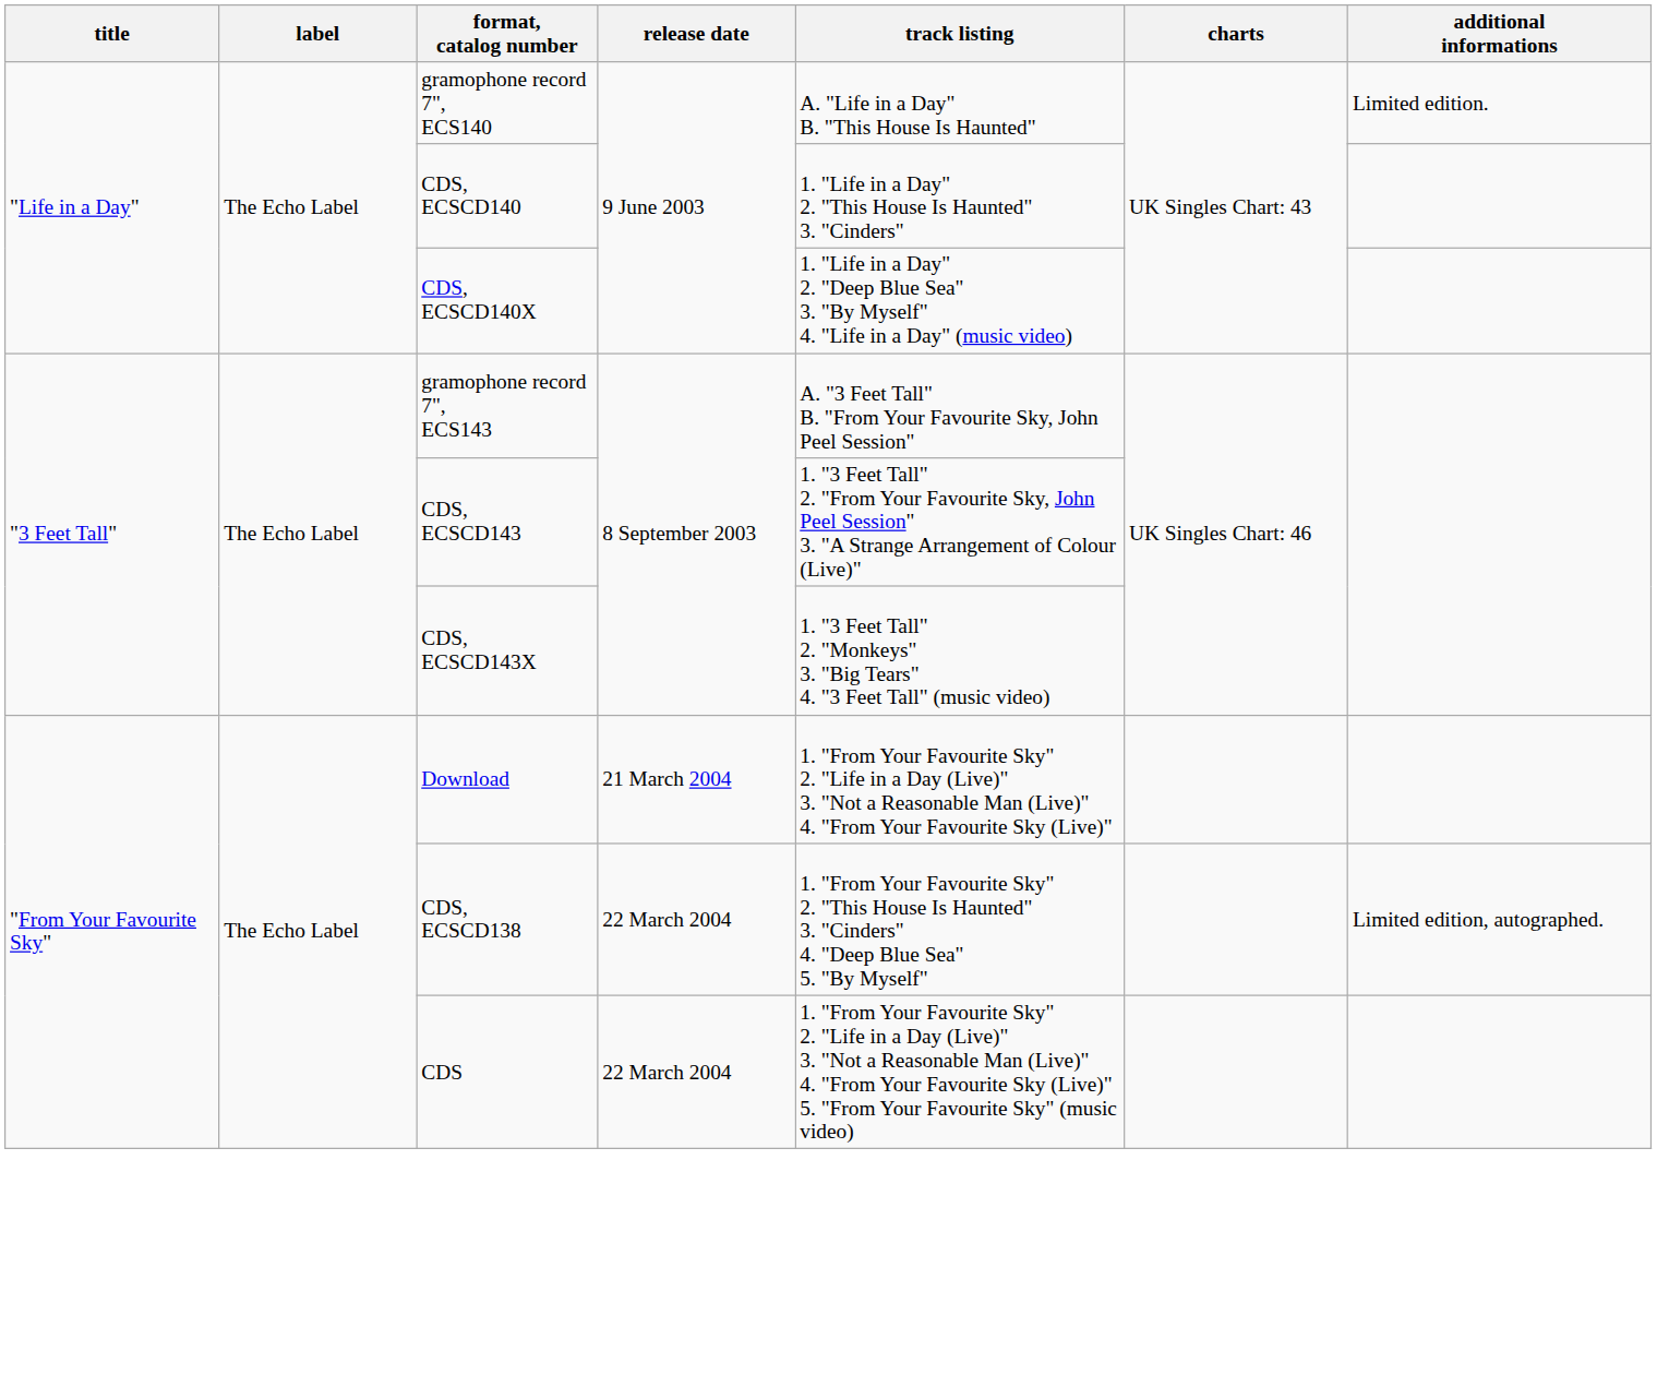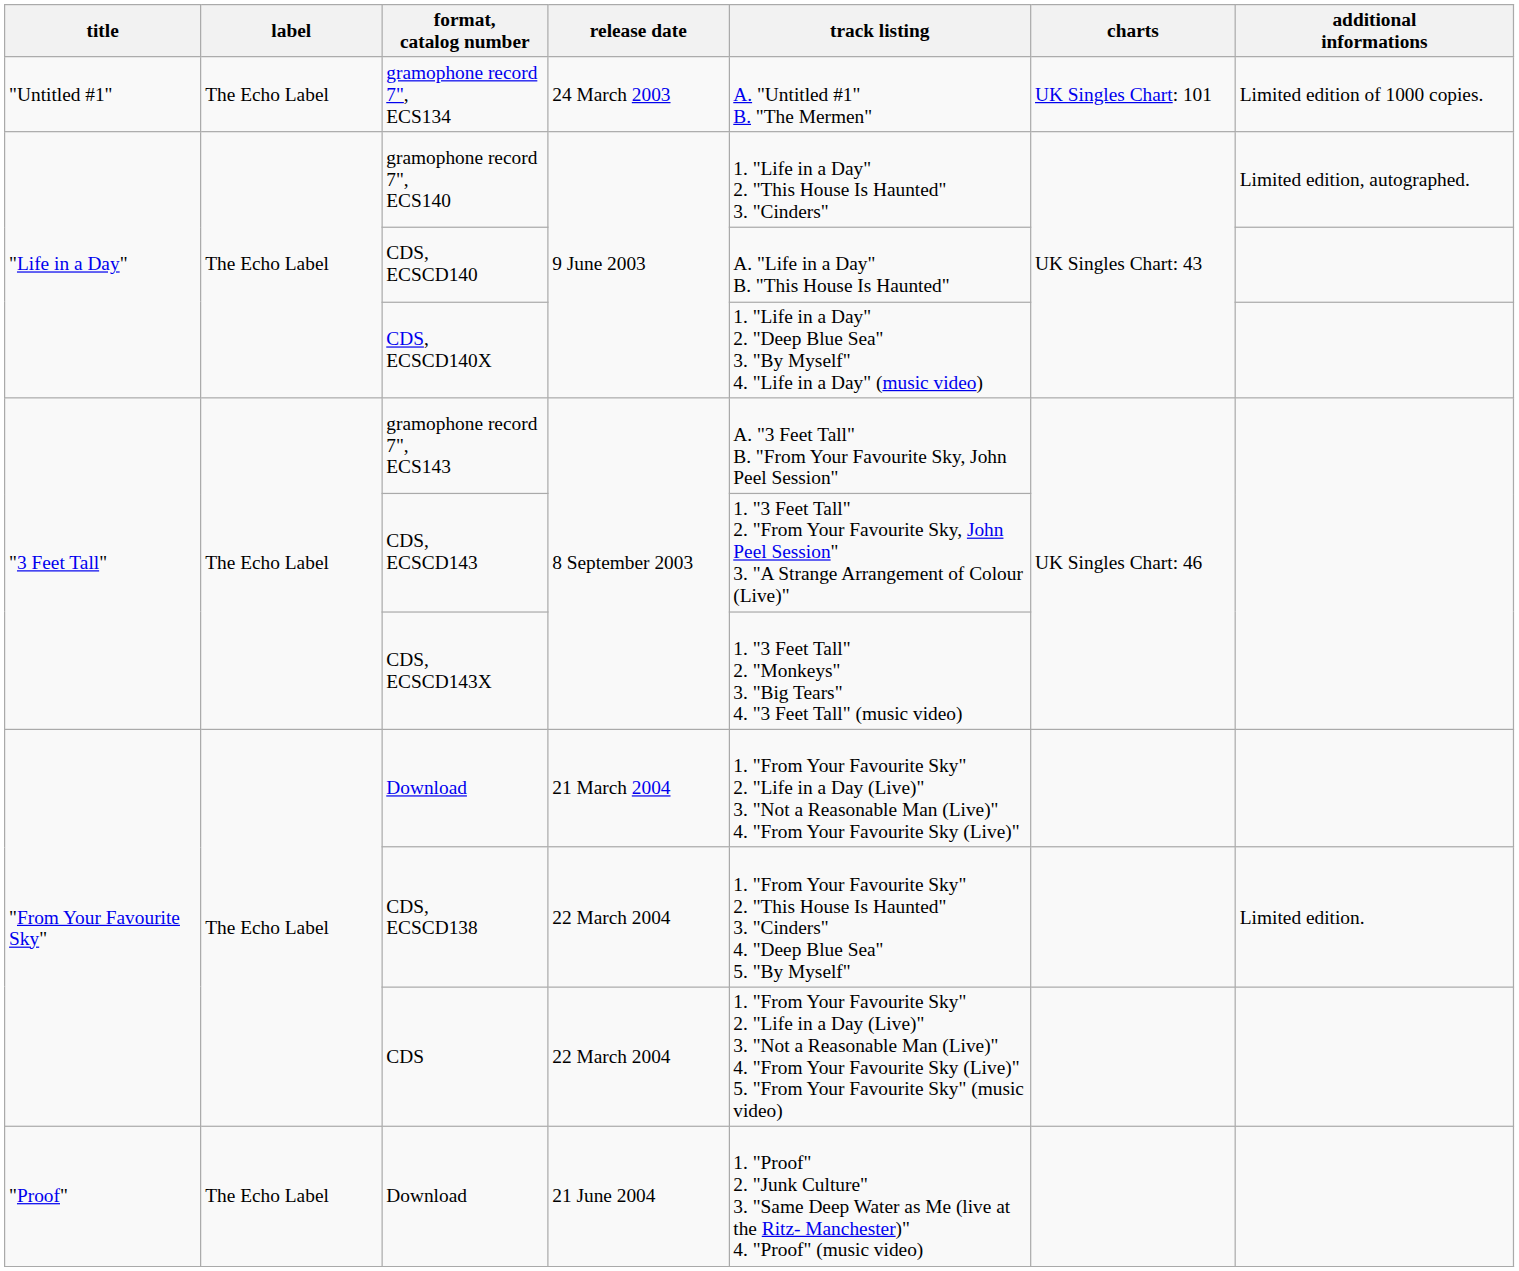+ row: "Untitled #1" | The Echo Label | gramophone record 7", ECS134 | 24 March 2003 | A. "Untitled #1" B. "The Mermen" | UK Singles Chart: 101 | Limited edition of 1000 copies.
gramophone record 7", ECS140 | track listing: A. "Life in a Day" B. "This House Is Haunted" -> 1. "Life in a Day" 2. "This House Is Haunted" 3. "Cinders"
gramophone record 7", ECS140 | additional informations: Limited edition. -> Limited edition, autographed.
CDS, ECSCD140 | track listing: 1. "Life in a Day" 2. "This House Is Haunted" 3. "Cinders" -> A. "Life in a Day" B. "This House Is Haunted"
CDS, ECSCD138 | additional informations: Limited edition, autographed. -> Limited edition.
+ row: "Proof" | The Echo Label | Download | 21 June 2004 | 1. "Proof" 2. "Junk Culture" 3. "Same Deep Water as Me (live at the Ritz- Manchester)" 4. "Proof" (music video)
